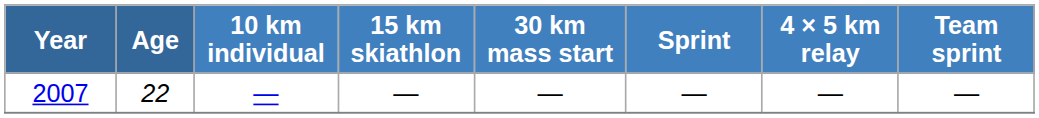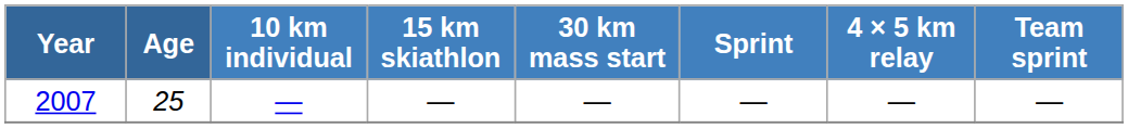2007 | Age: 22 -> 25
